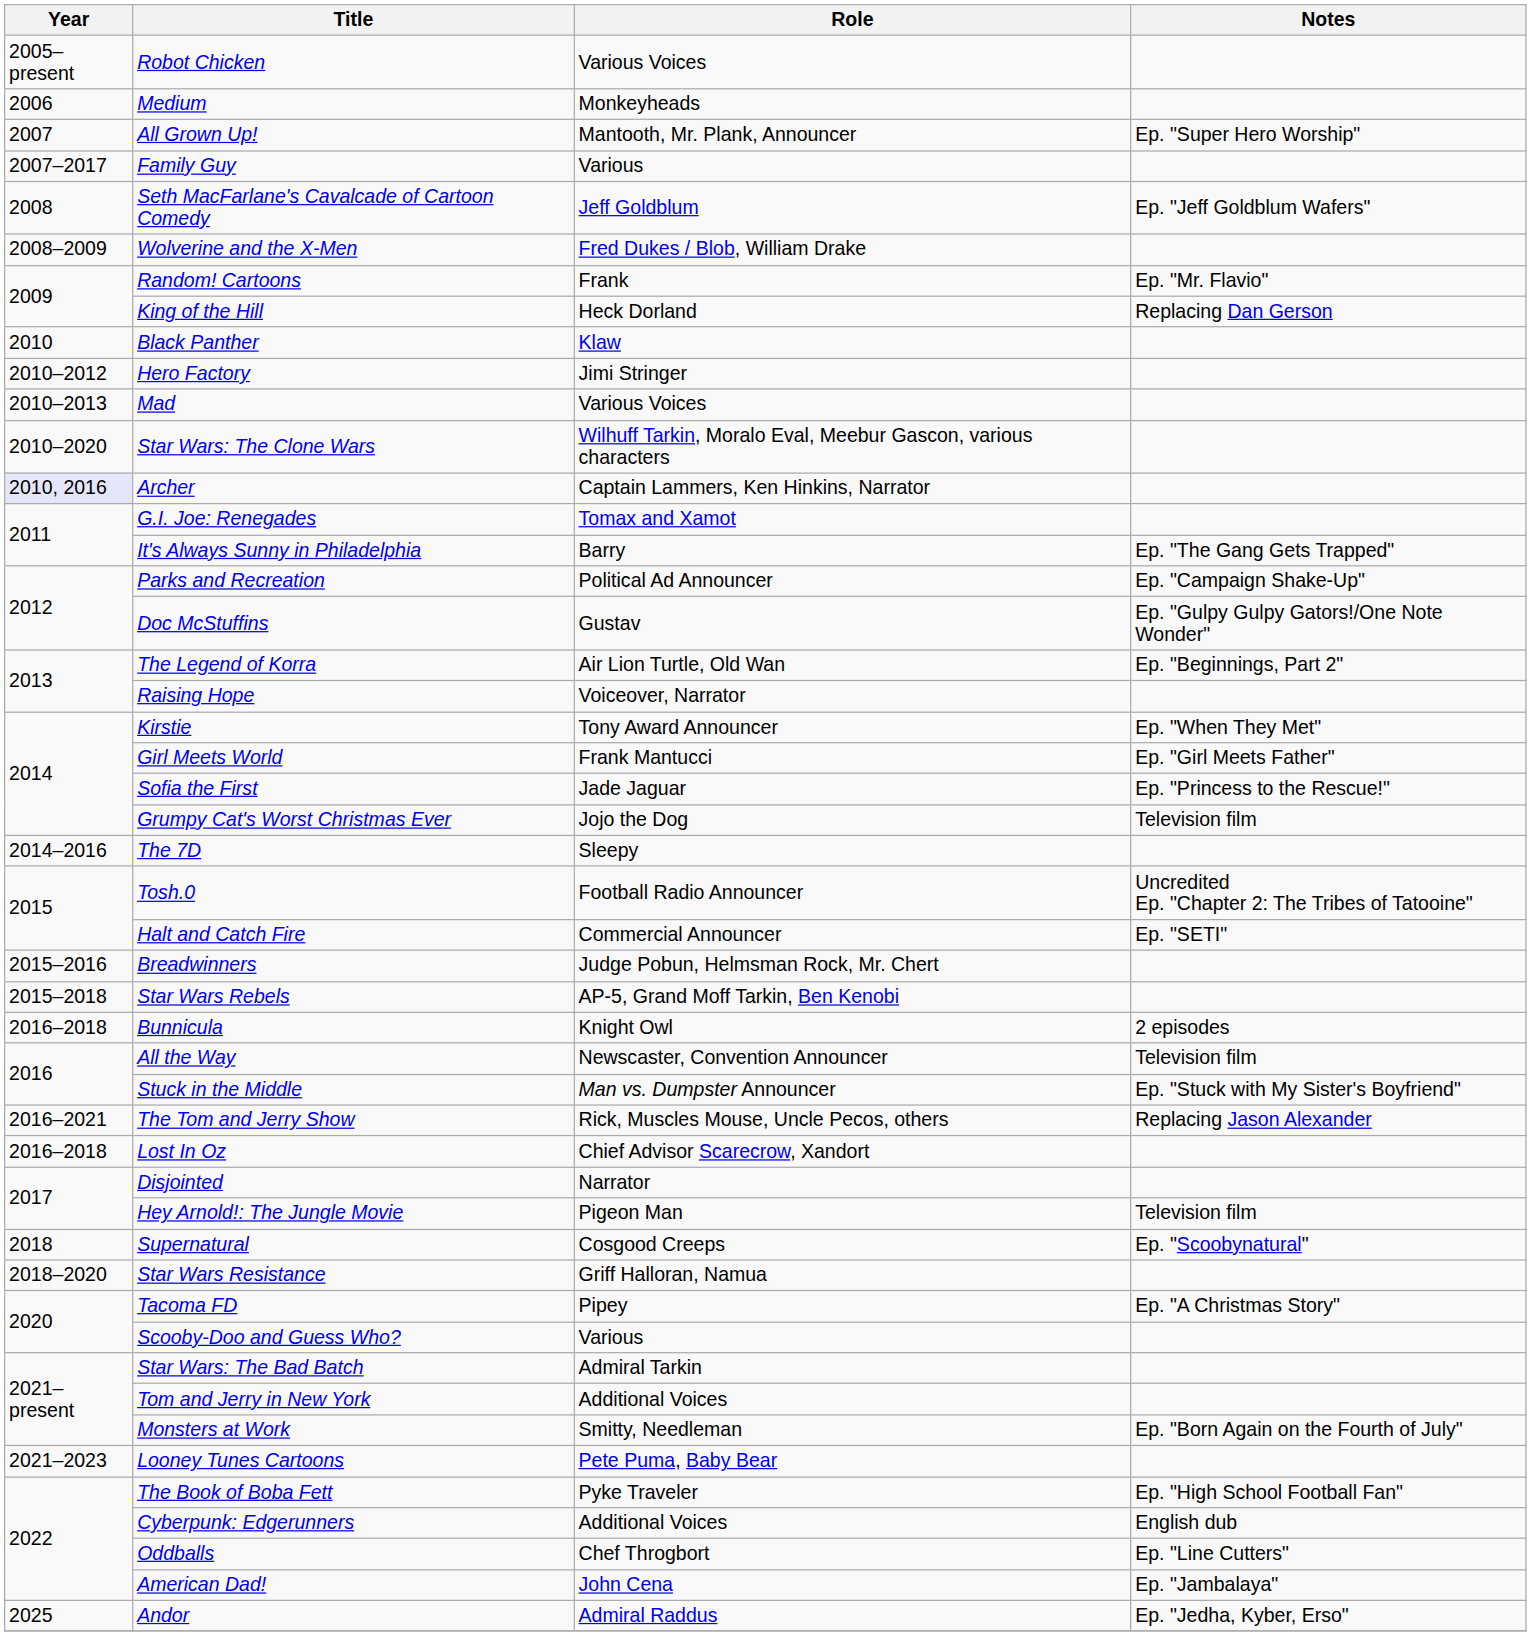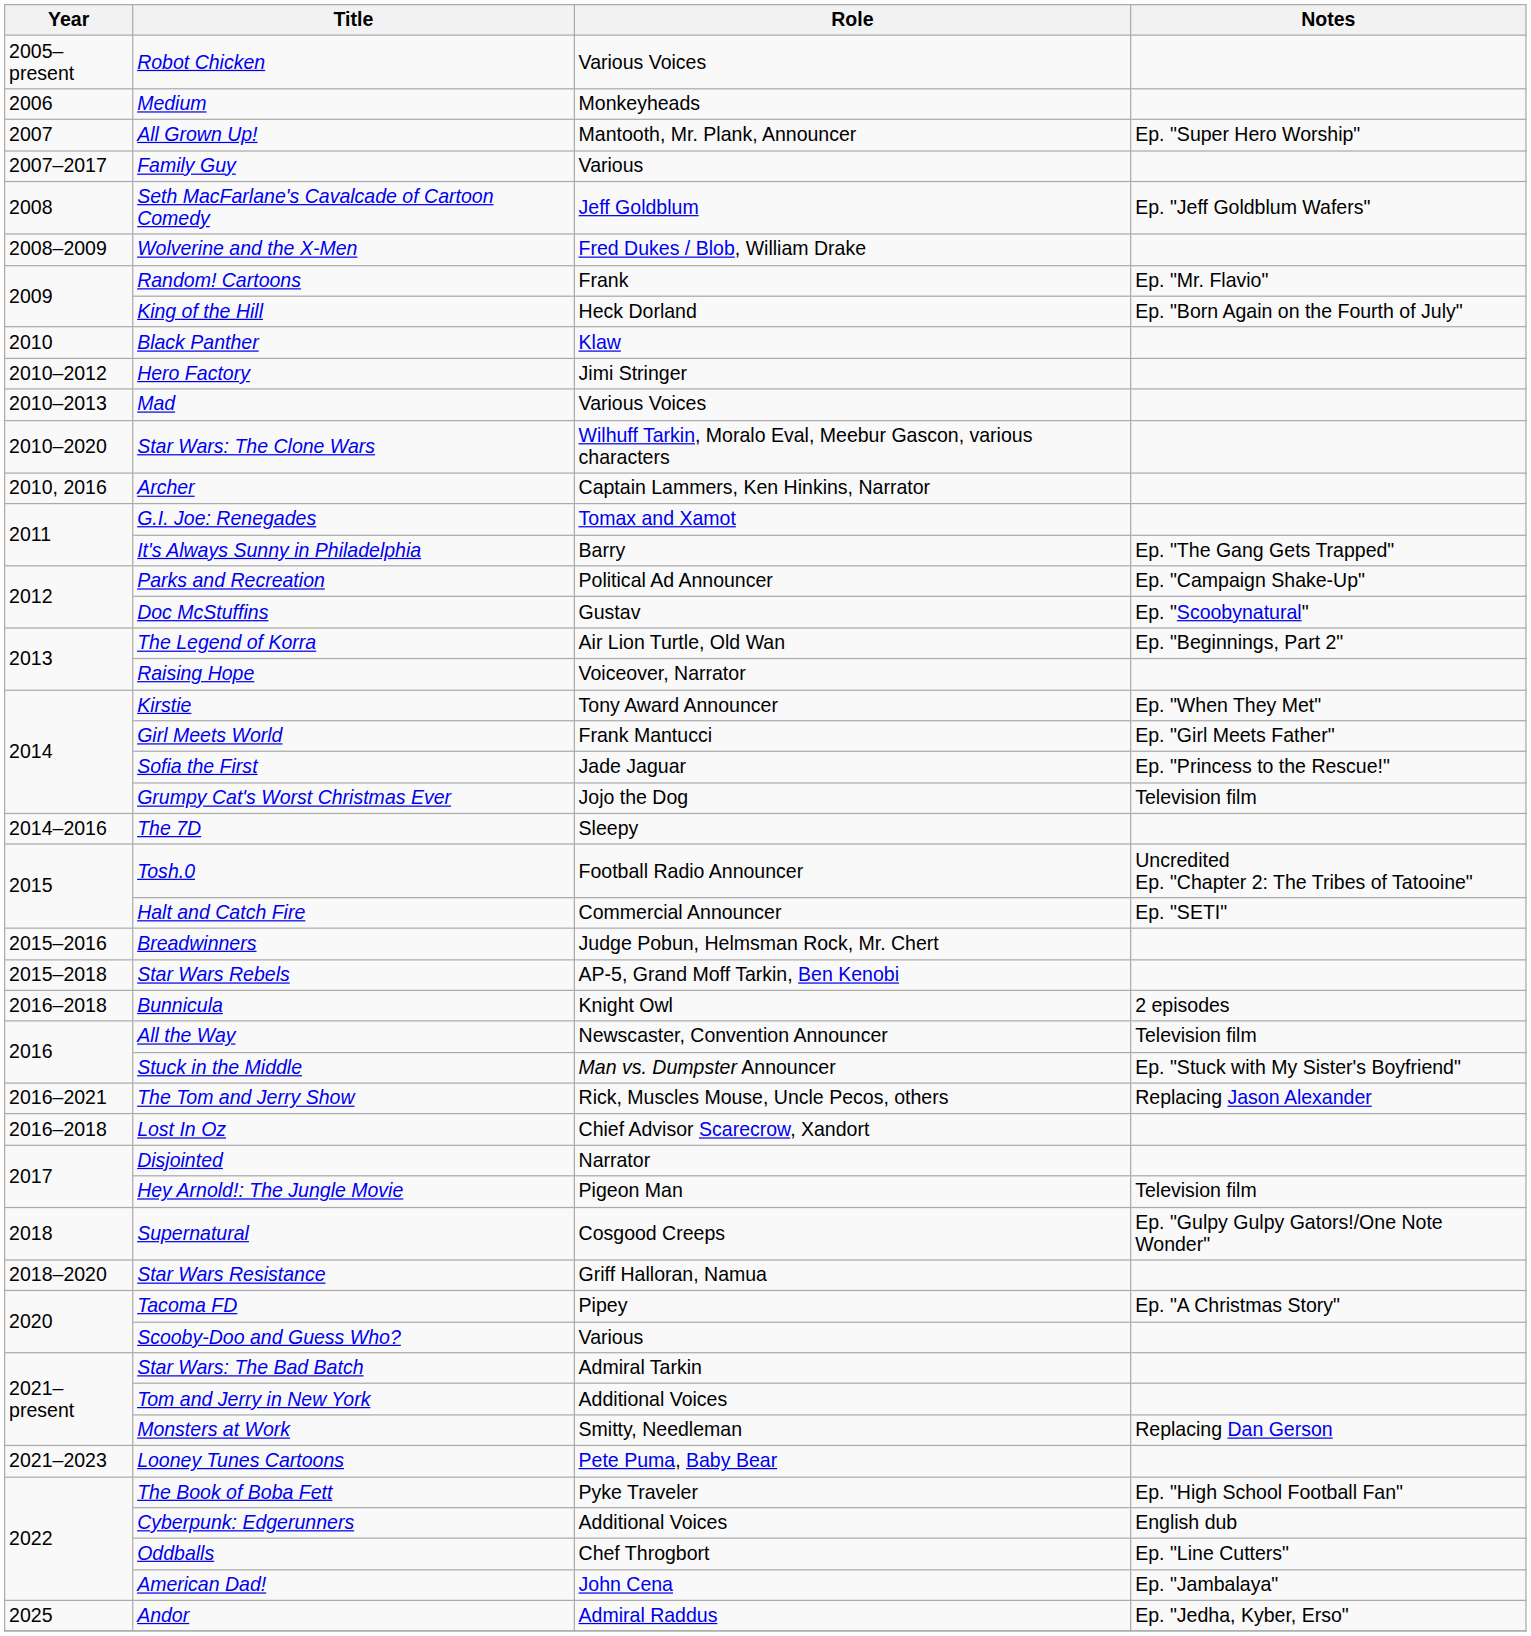King of the Hill | Notes: Replacing Dan Gerson -> Ep. "Born Again on the Fourth of July"
Archer | Year: lavender background -> no background
Doc McStuffins | Notes: Ep. "Gulpy Gulpy Gators!/One Note Wonder" -> Ep. "Scoobynatural"
Supernatural | Notes: Ep. "Scoobynatural" -> Ep. "Gulpy Gulpy Gators!/One Note Wonder"
Monsters at Work | Notes: Ep. "Born Again on the Fourth of July" -> Replacing Dan Gerson
